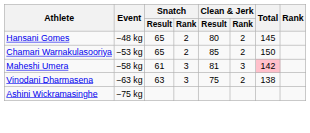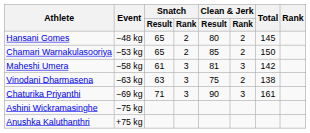Maheshi Umera | Total: pink background -> no background
+ row: Chaturika Priyanthi | −69 kg | 71 | 3 | 90 | 3 | 161
+ row: Anushka Kaluthanthri | +75 kg
